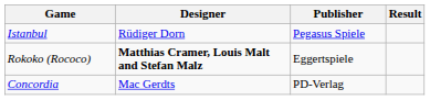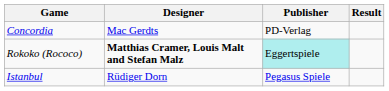rows swapped: Istanbul <-> Concordia
Rokoko (Rococo) | Publisher: no background -> paleturquoise background
